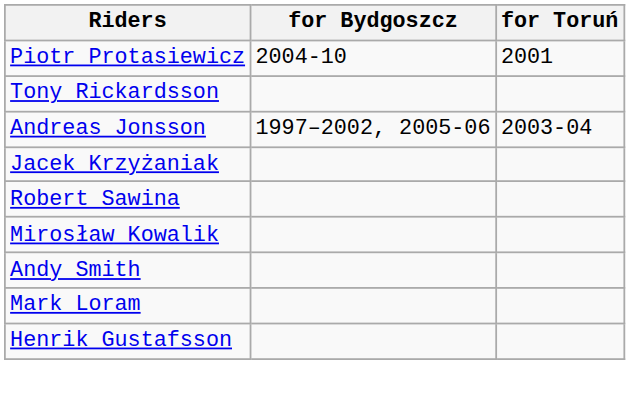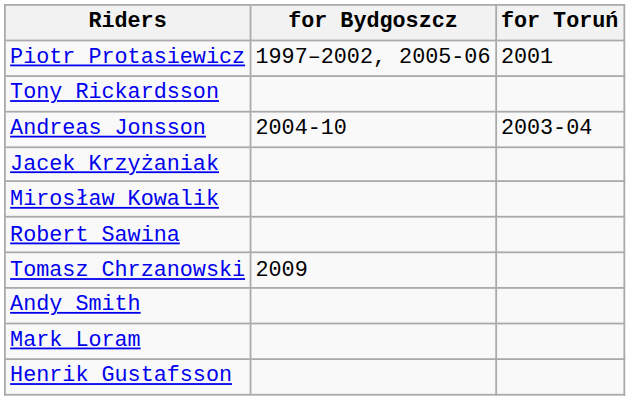Piotr Protasiewicz | for Bydgoszcz: 2004-10 -> 1997–2002, 2005-06
Andreas Jonsson | for Bydgoszcz: 1997–2002, 2005-06 -> 2004-10
rows swapped: Mirosław Kowalik <-> Robert Sawina
+ row: Tomasz Chrzanowski | 2009
